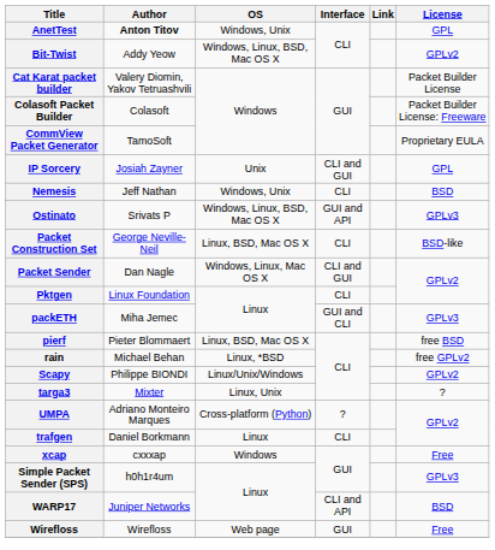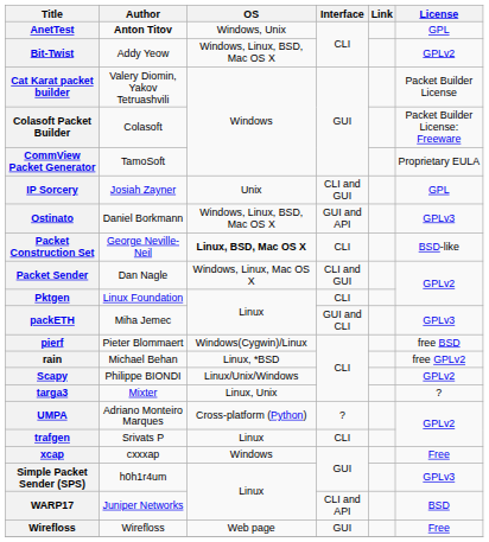- row: Nemesis | Jeff Nathan | Windows, Unix | CLI | BSD
Ostinato | Author: Srivats P -> Daniel Borkmann
Packet Construction Set | OS: normal -> bold
pierf | OS: Linux, BSD, Mac OS X -> Windows(Cygwin)/Linux
trafgen | Author: Daniel Borkmann -> Srivats P
